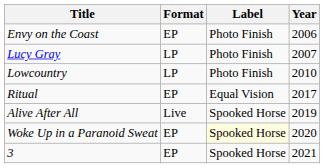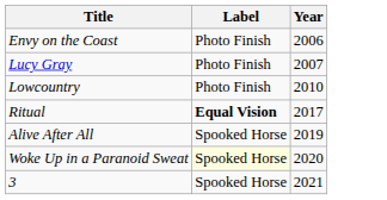- column: Format | EP | LP | LP | EP | Live | EP | EP
Ritual | Label: normal -> bold
